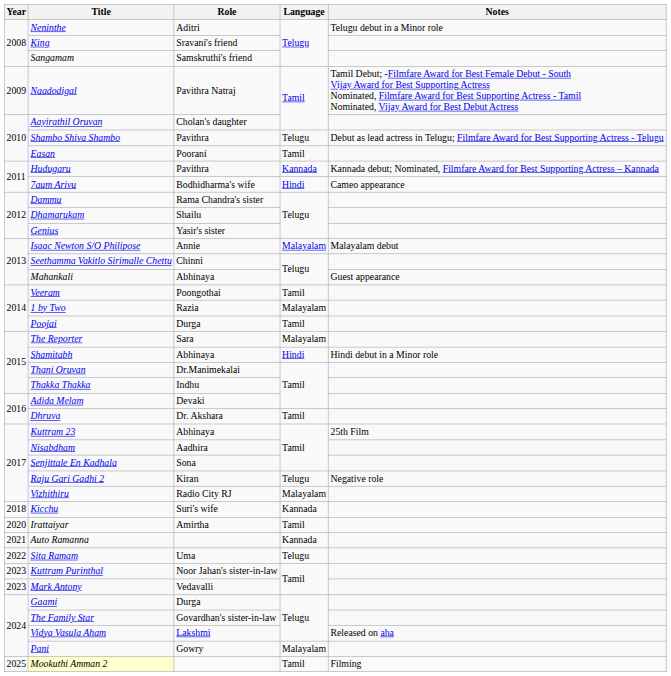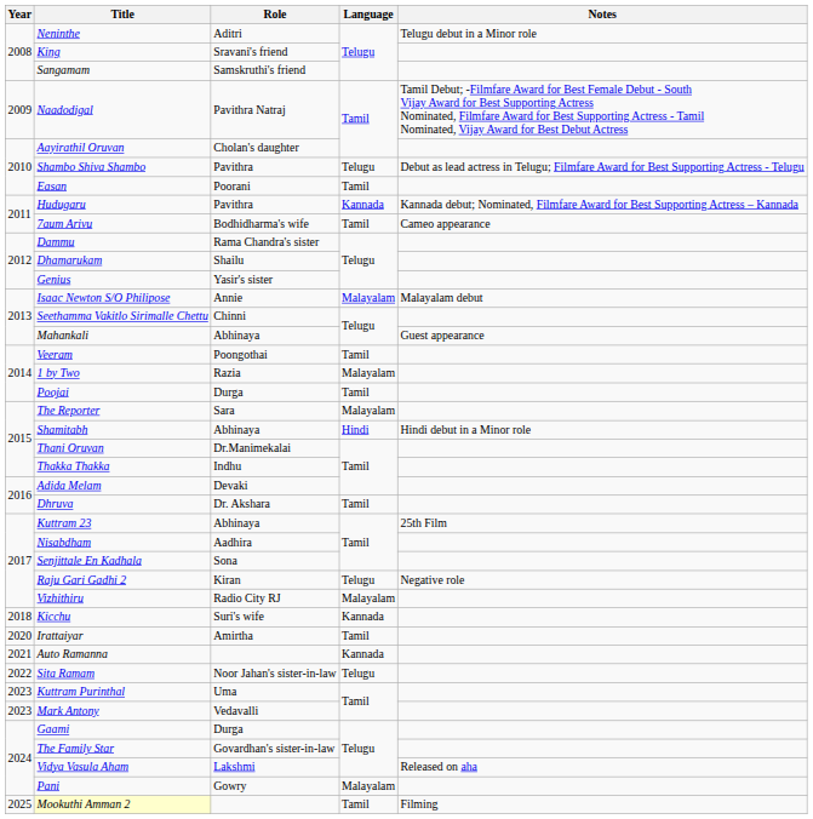7aum Arivu | Language: Hindi -> Tamil
Sita Ramam | Role: Uma -> Noor Jahan's sister-in-law
Kuttram Purinthal | Role: Noor Jahan's sister-in-law -> Uma
